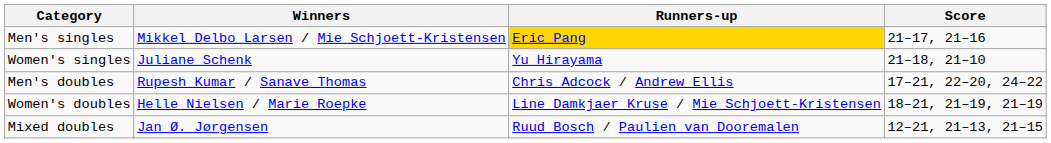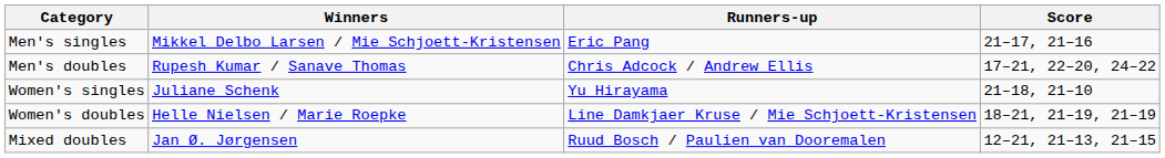Men's singles | Runners-up: gold background -> no background
rows swapped: Women's singles <-> Men's doubles
